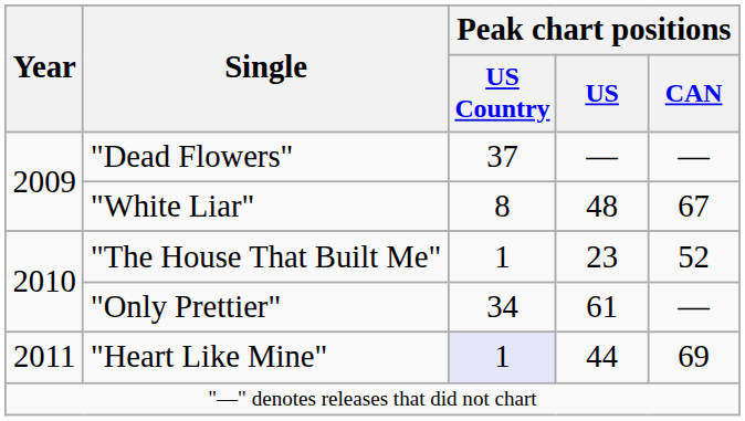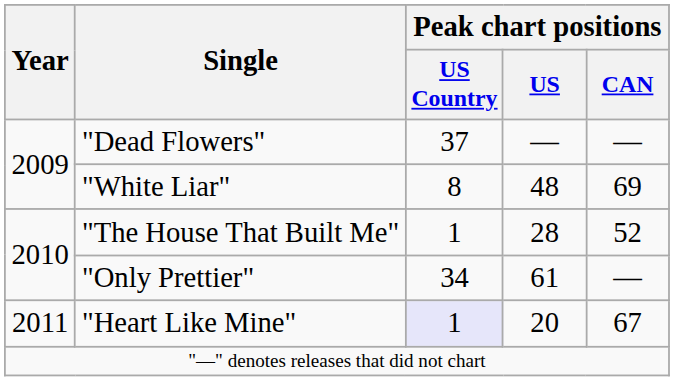"White Liar" | Peak chart positions / CAN: 67 -> 69
"The House That Built Me" | Peak chart positions / US: 23 -> 28
"Heart Like Mine" | Peak chart positions / US: 44 -> 20
"Heart Like Mine" | Peak chart positions / CAN: 69 -> 67
